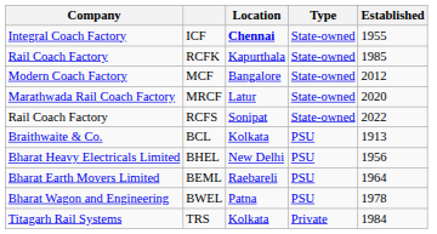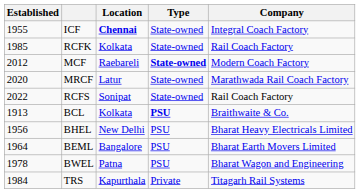columns swapped: Company <-> Established
RCFK | Location: Kapurthala -> Kolkata
MCF | Location: Bangalore -> Raebareli
MCF | Type: normal -> bold
BCL | Type: normal -> bold
BEML | Location: Raebareli -> Bangalore
TRS | Location: Kolkata -> Kapurthala
